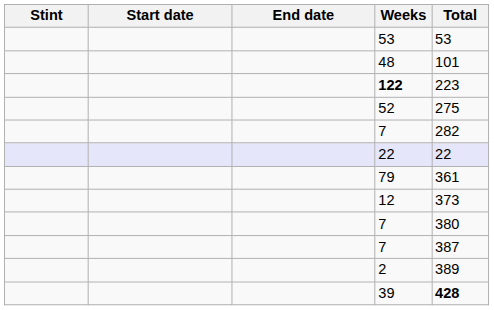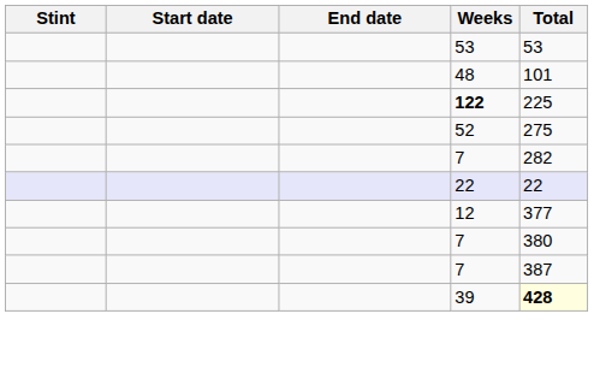122 | Total: 223 -> 225
- row: 79 | 361
12 | Total: 373 -> 377
- row: 2 | 389
39 | Total: no background -> lightyellow background
